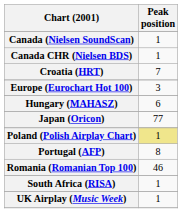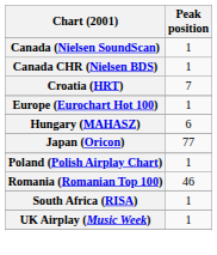Europe (Eurochart Hot 100) | Peak position: 3 -> 1
Poland (Polish Airplay Chart) | Peak position: khaki background -> no background
- row: Portugal (AFP) | 8
